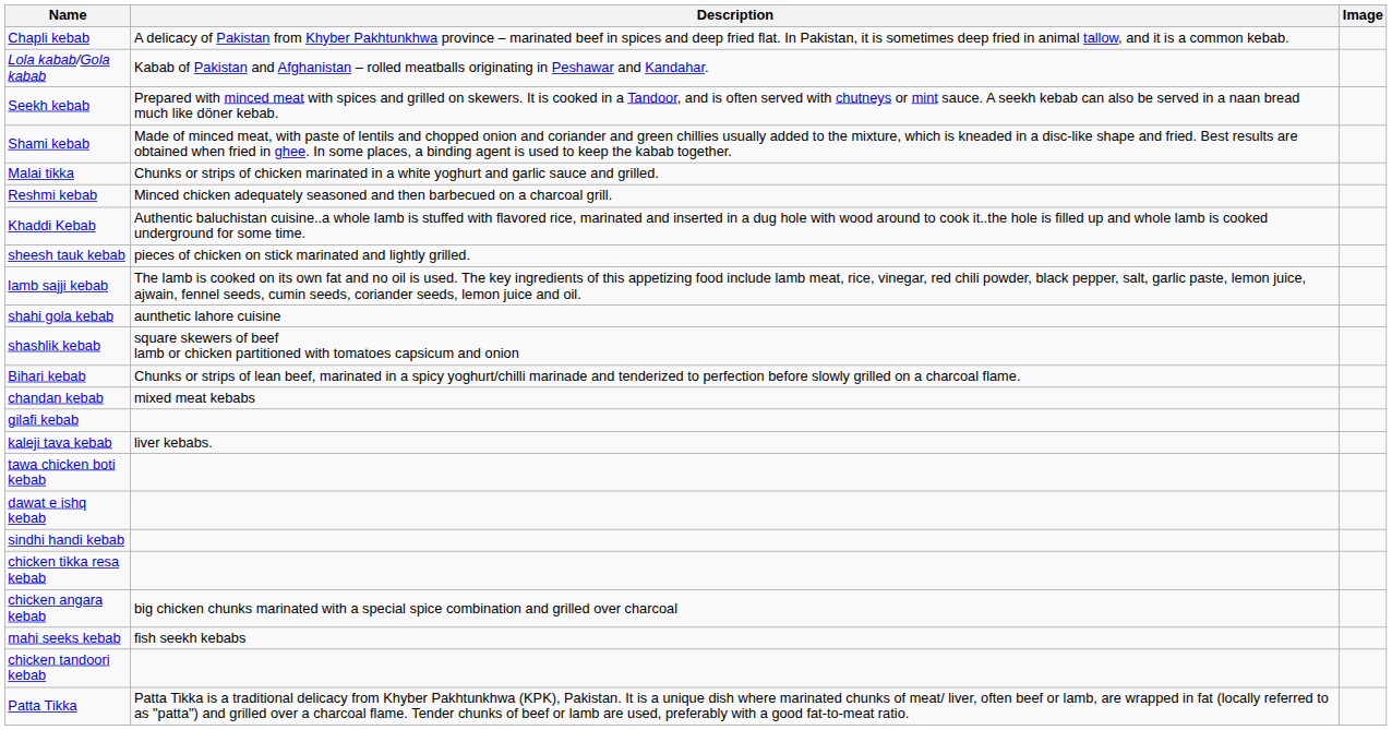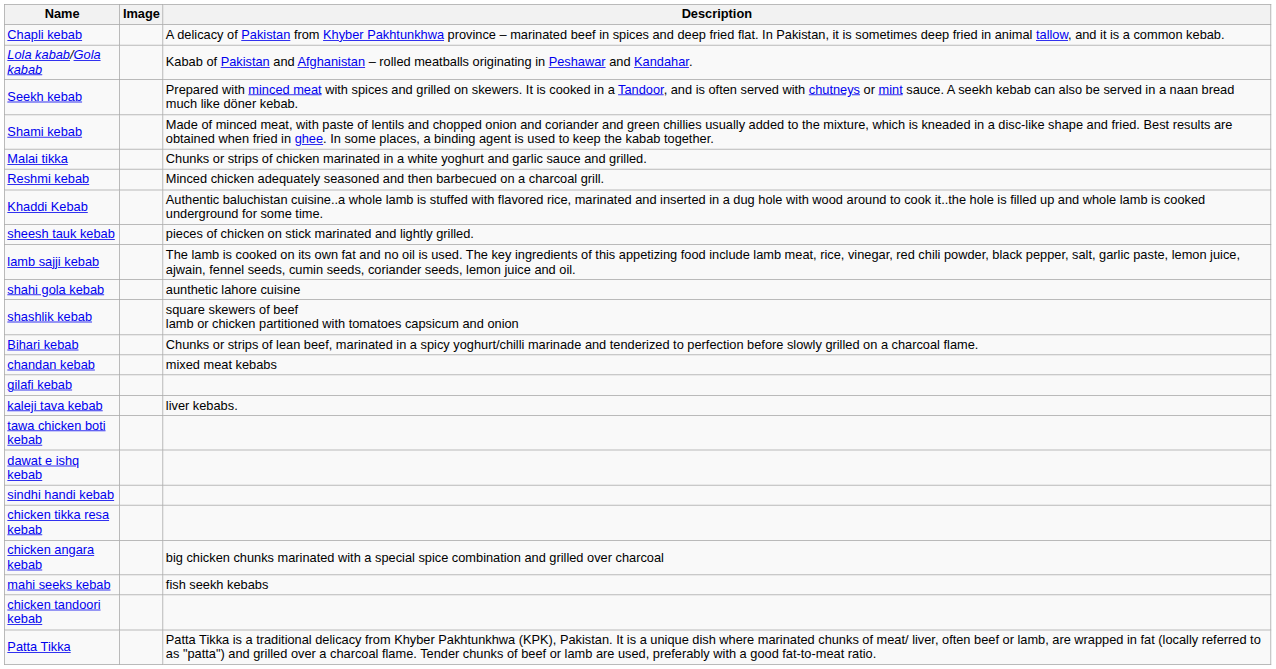columns swapped: Image <-> Description
